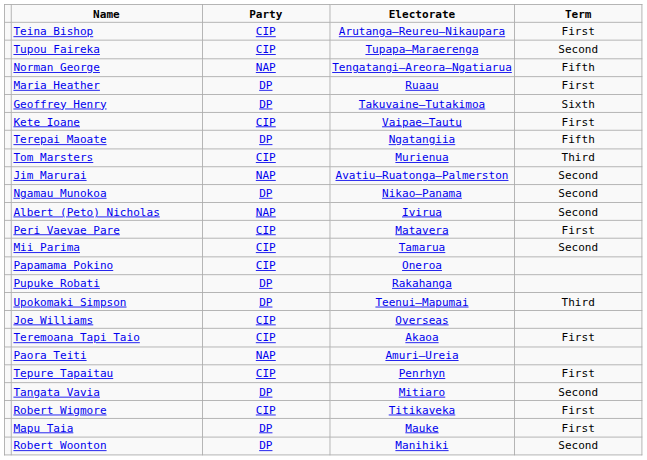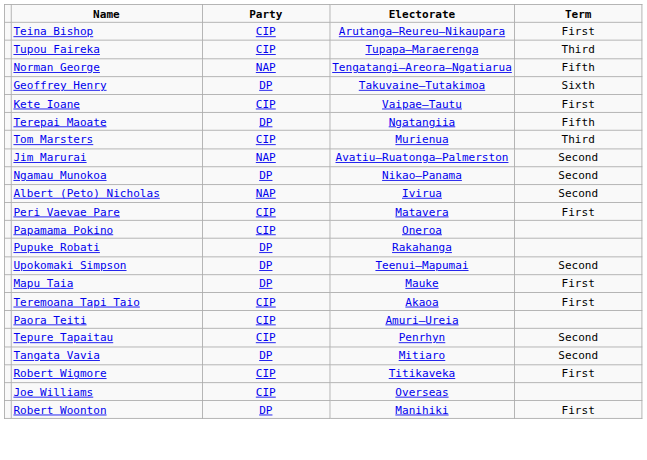Tupou Faireka | Term: Second -> Third
- row: Maria Heather | DP | Ruaau | First
- row: Mii Parima | CIP | Tamarua | Second
Upokomaki Simpson | Term: Third -> Second
rows swapped: Mapu Taia <-> Joe Williams
Paora Teiti | Party: NAP -> CIP
Tepure Tapaitau | Term: First -> Second
Robert Woonton | Term: Second -> First
